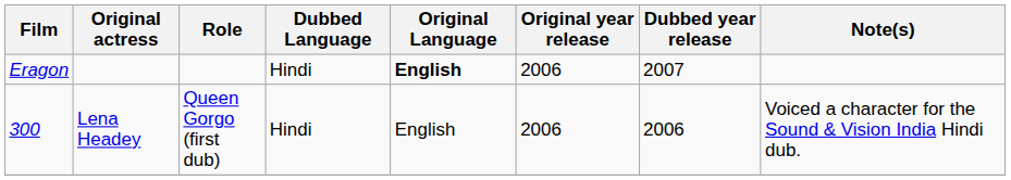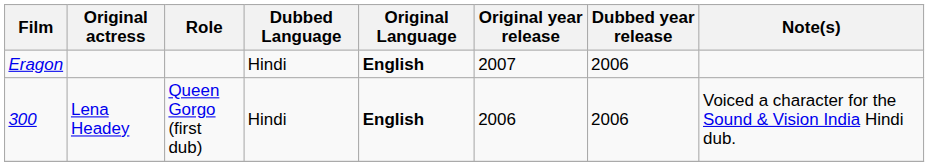Eragon | Original year release: 2006 -> 2007
Eragon | Dubbed year release: 2007 -> 2006
300 | Original Language: normal -> bold
